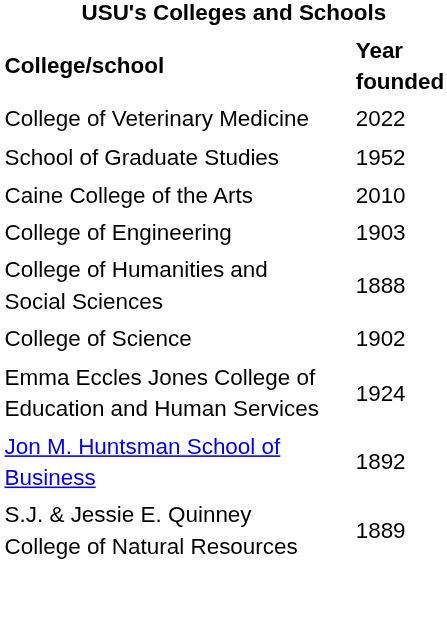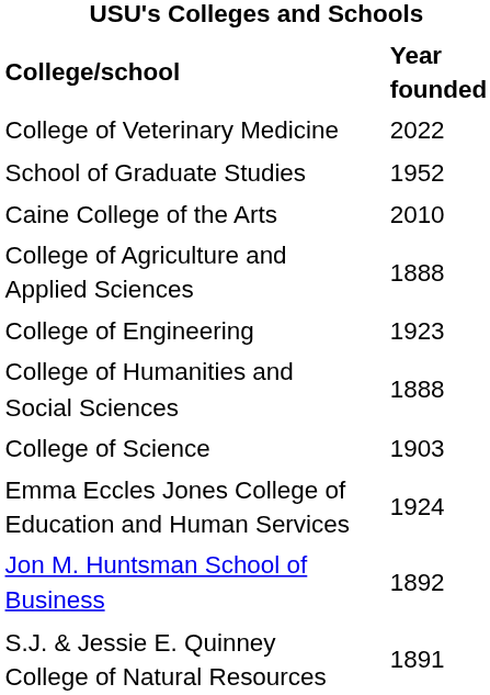+ row: College of Agriculture and Applied Sciences | 1888
College of Engineering | Year founded: 1903 -> 1923
College of Science | Year founded: 1902 -> 1903
S.J. & Jessie E. Quinney College of Natural Resources | Year founded: 1889 -> 1891
